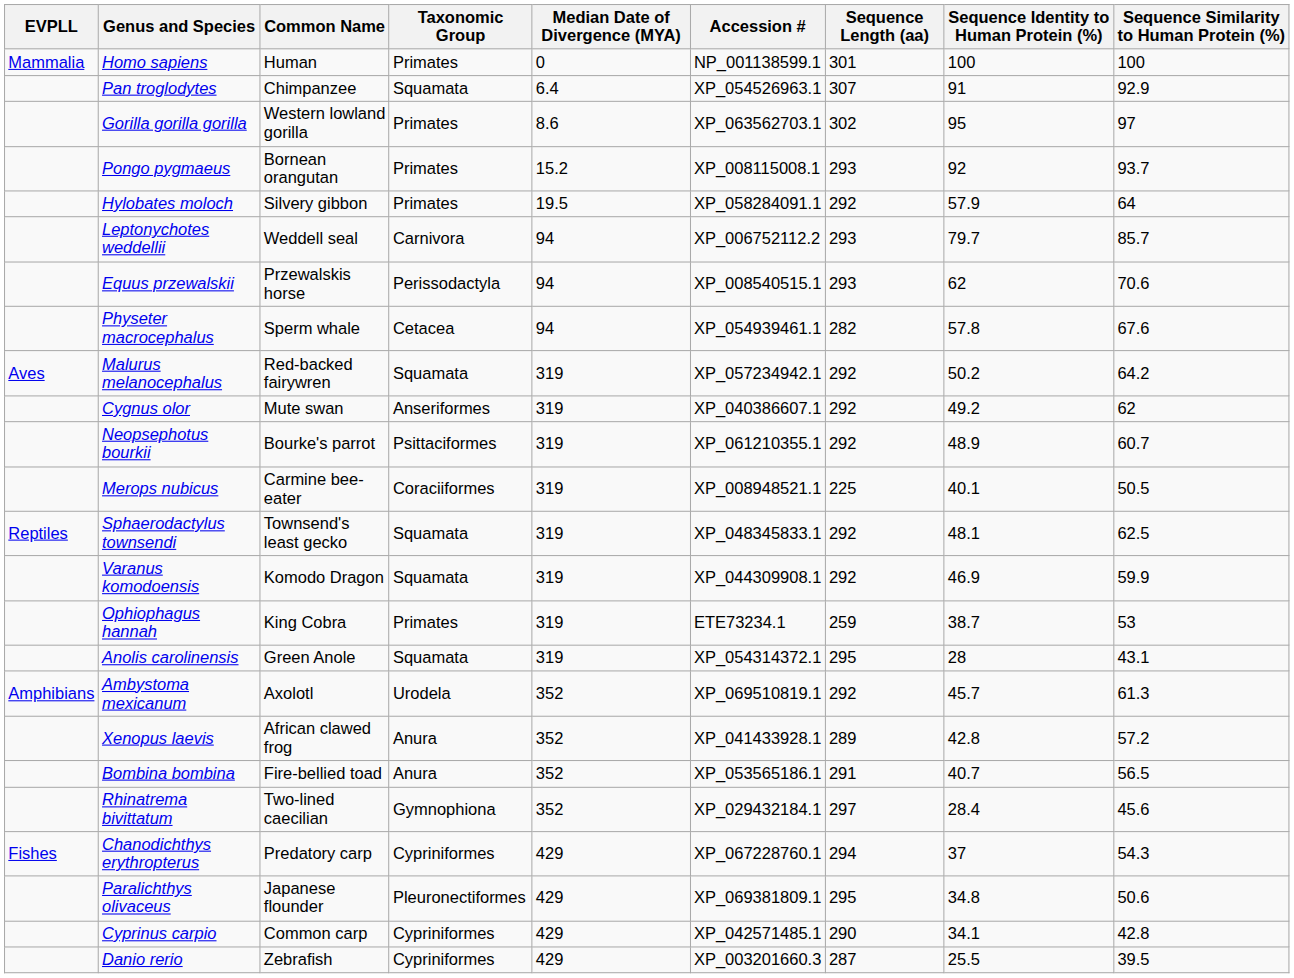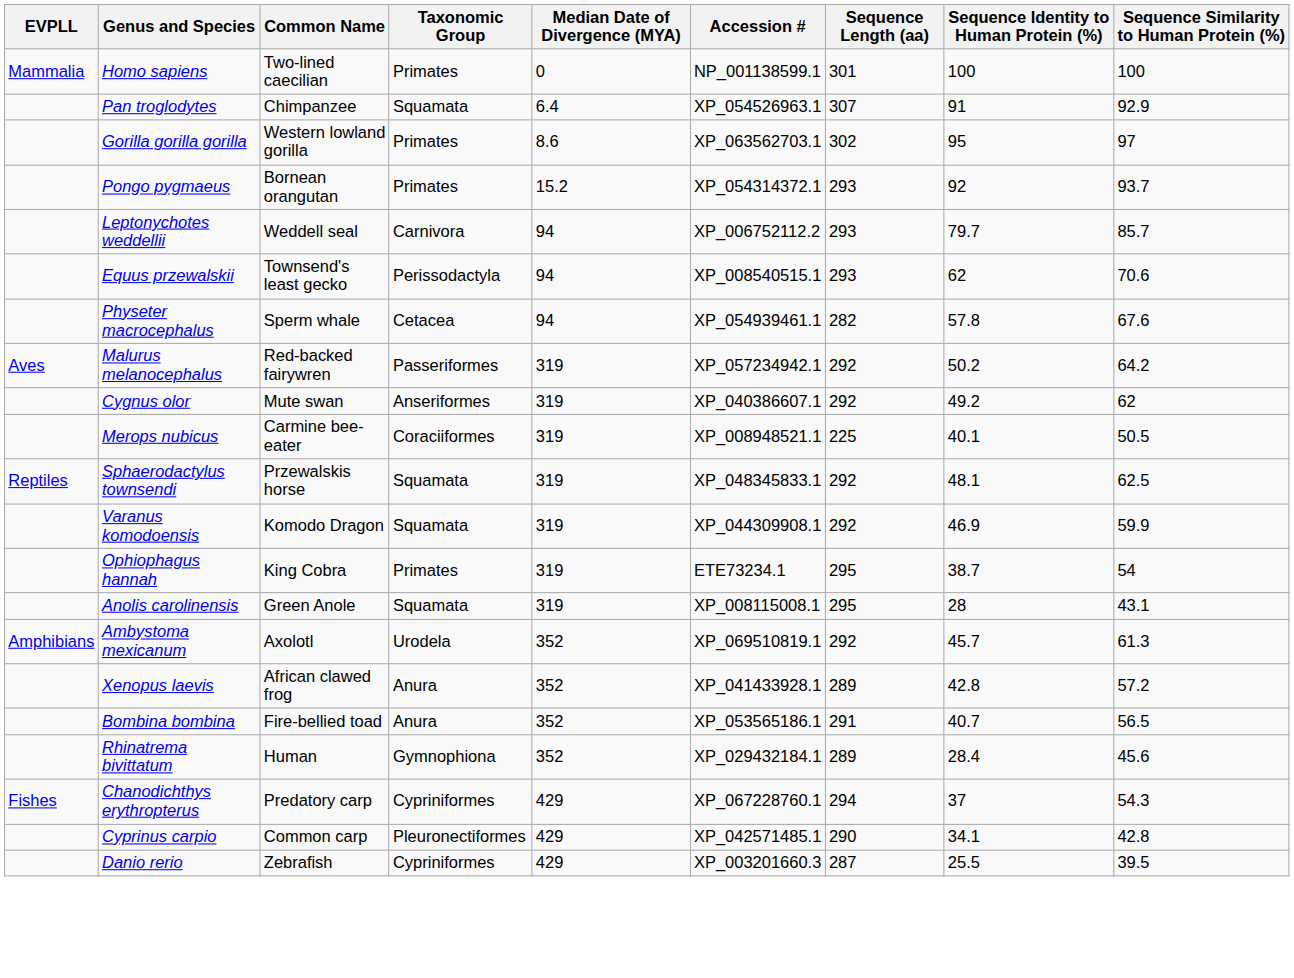Homo sapiens | Common Name: Human -> Two-lined caecilian
Pongo pygmaeus | Accession #: XP_008115008.1 -> XP_054314372.1
- row: Hylobates moloch | Silvery gibbon | Primates | 19.5 | XP_058284091.1 | 292 | 57.9 | 64
Equus przewalskii | Common Name: Przewalskis horse -> Townsend's least gecko
Malurus melanocephalus | Taxonomic Group: Squamata -> Passeriformes
- row: Neopsephotus bourkii | Bourke's parrot | Psittaciformes | 319 | XP_061210355.1 | 292 | 48.9 | 60.7
Sphaerodactylus townsendi | Common Name: Townsend's least gecko -> Przewalskis horse
Ophiophagus hannah | Sequence Length (aa): 259 -> 295
Ophiophagus hannah | Sequence Similarity to Human Protein (%): 53 -> 54
Anolis carolinensis | Accession #: XP_054314372.1 -> XP_008115008.1
Rhinatrema bivittatum | Common Name: Two-lined caecilian -> Human
Rhinatrema bivittatum | Sequence Length (aa): 297 -> 289
- row: Paralichthys olivaceus | Japanese flounder | Pleuronectiformes | 429 | XP_069381809.1 | 295 | 34.8 | 50.6
Cyprinus carpio | Taxonomic Group: Cypriniformes -> Pleuronectiformes
